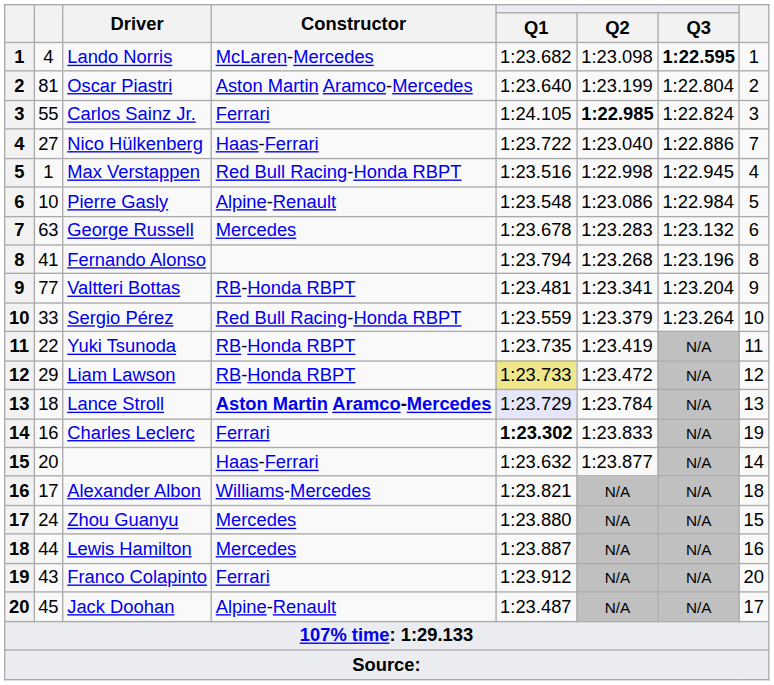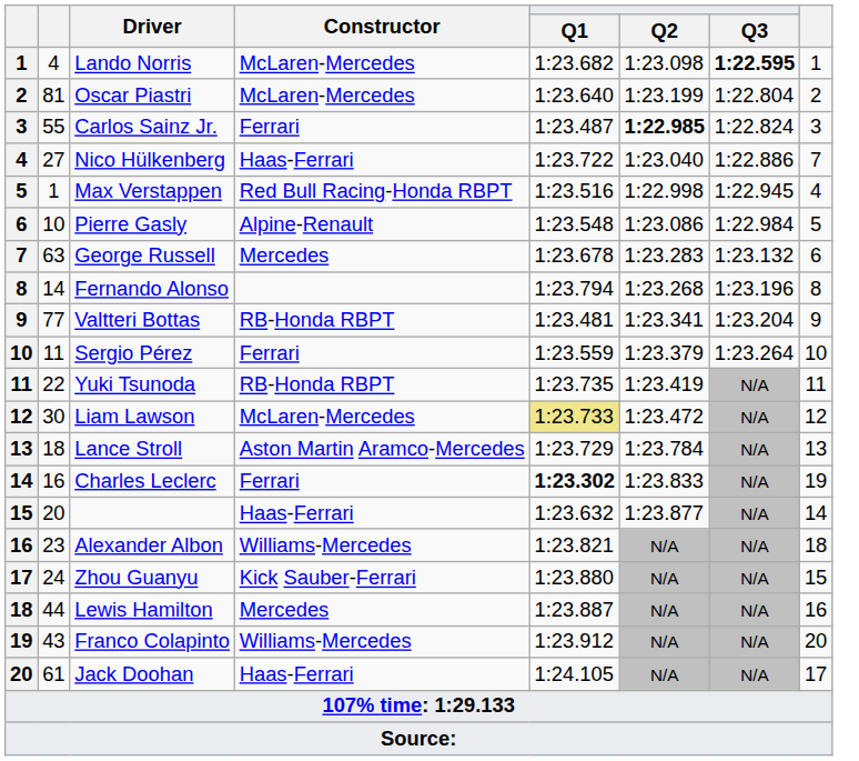Oscar Piastri | Constructor: Aston Martin Aramco-Mercedes -> McLaren-Mercedes
Carlos Sainz Jr. | Q1: 1:24.105 -> 1:23.487
Fernando Alonso | column 2: 41 -> 14
Sergio Pérez | column 2: 33 -> 11
Sergio Pérez | Constructor: Red Bull Racing-Honda RBPT -> Ferrari
Liam Lawson | column 2: 29 -> 30
Liam Lawson | Constructor: RB-Honda RBPT -> McLaren-Mercedes
Lance Stroll | Constructor: bold -> normal
Lance Stroll | Q1: lavender background -> no background
Alexander Albon | column 2: 17 -> 23
Zhou Guanyu | Constructor: Mercedes -> Kick Sauber-Ferrari
Franco Colapinto | Constructor: Ferrari -> Williams-Mercedes
Jack Doohan | column 2: 45 -> 61
Jack Doohan | Constructor: Alpine-Renault -> Haas-Ferrari
Jack Doohan | Q1: 1:23.487 -> 1:24.105
